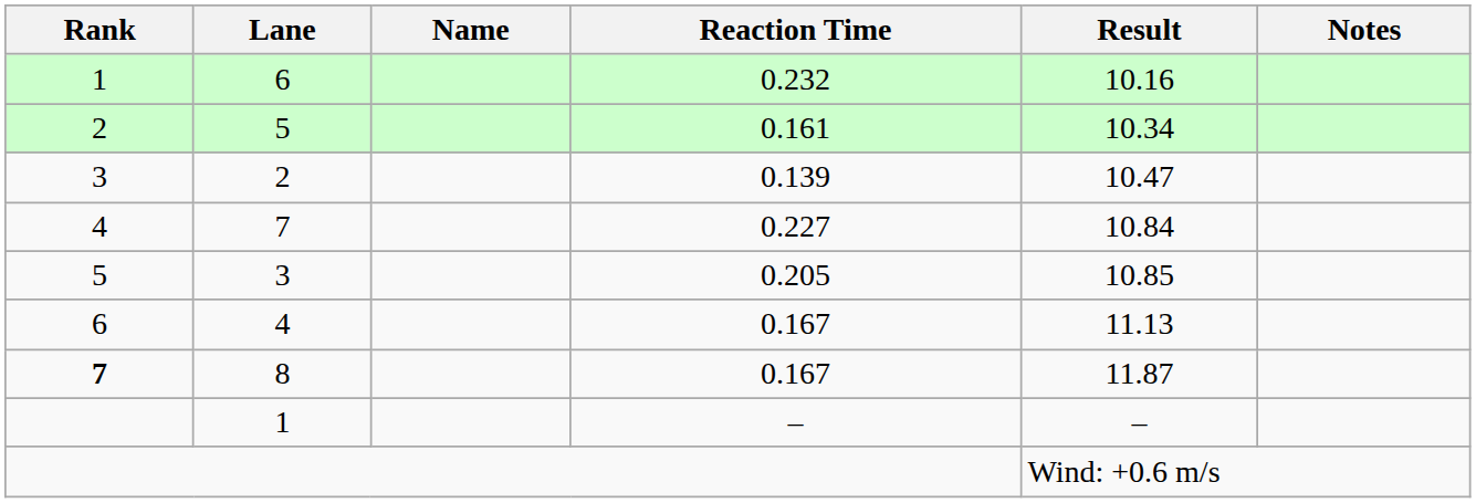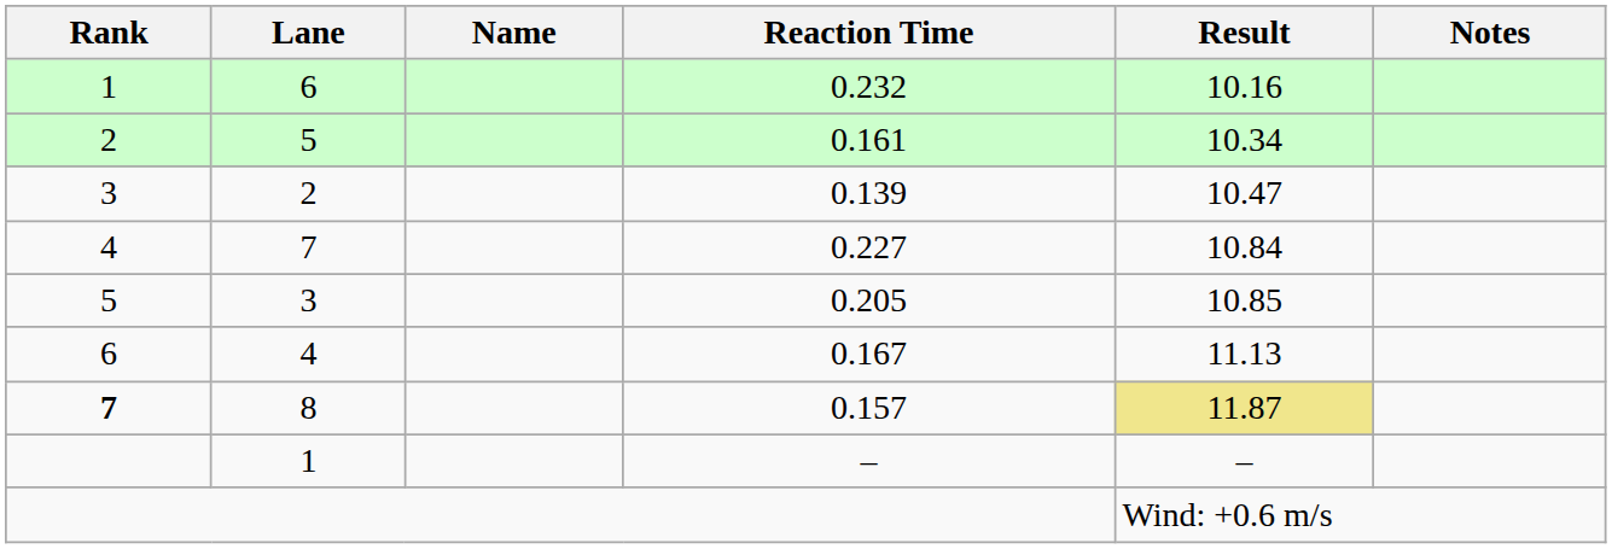8 | Reaction Time: 0.167 -> 0.157
8 | Result: no background -> khaki background
